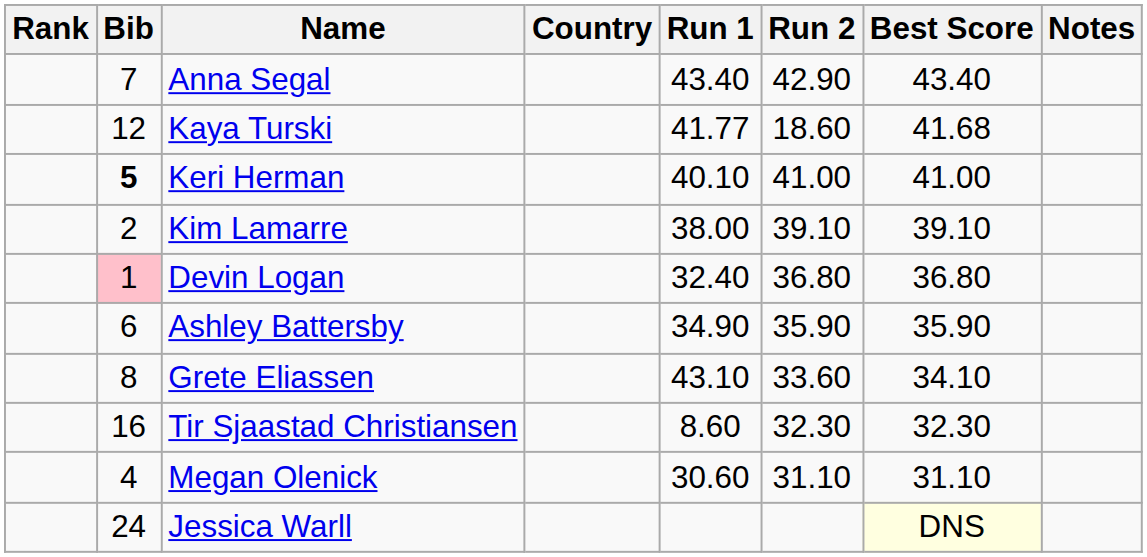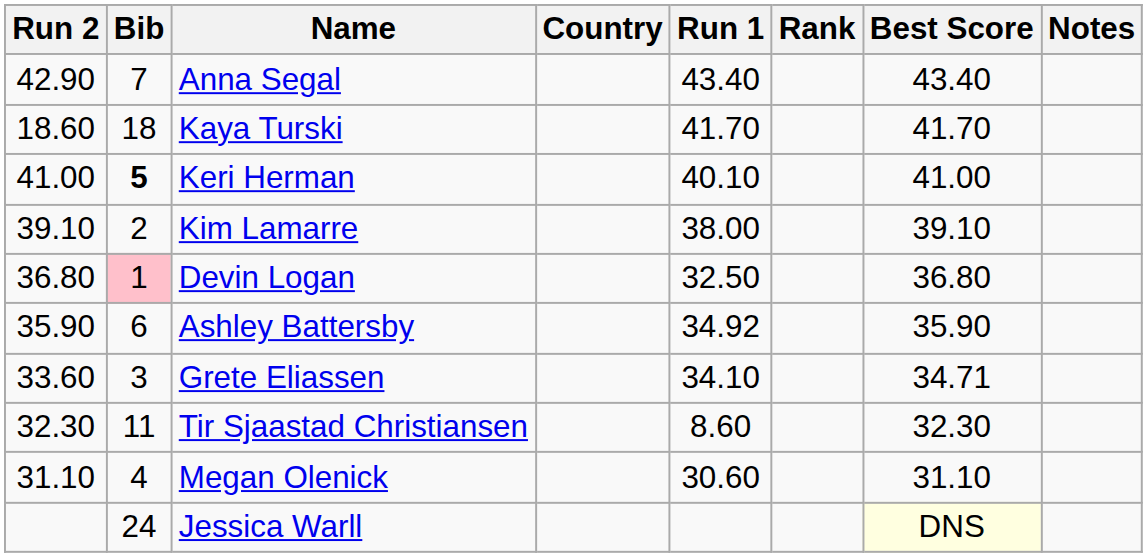columns swapped: Rank <-> Run 2
Kaya Turski | Bib: 12 -> 18
Kaya Turski | Run 1: 41.77 -> 41.70
Kaya Turski | Best Score: 41.68 -> 41.70
Devin Logan | Run 1: 32.40 -> 32.50
Ashley Battersby | Run 1: 34.90 -> 34.92
Grete Eliassen | Bib: 8 -> 3
Grete Eliassen | Run 1: 43.10 -> 34.10
Grete Eliassen | Best Score: 34.10 -> 34.71
Tir Sjaastad Christiansen | Bib: 16 -> 11
